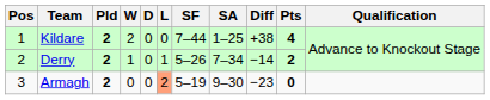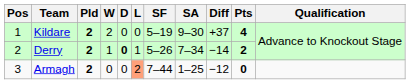Kildare | SF: 7–44 -> 5–19
Kildare | SA: 1–25 -> 9–30
Kildare | Diff: +38 -> +37
Derry | D: normal -> bold
Armagh | SF: 5–19 -> 7–44
Armagh | SA: 9–30 -> 1–25
Armagh | Diff: −23 -> −12
